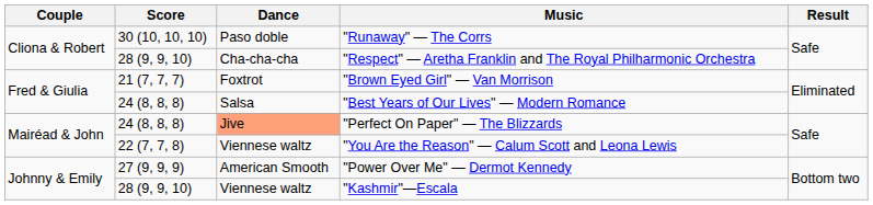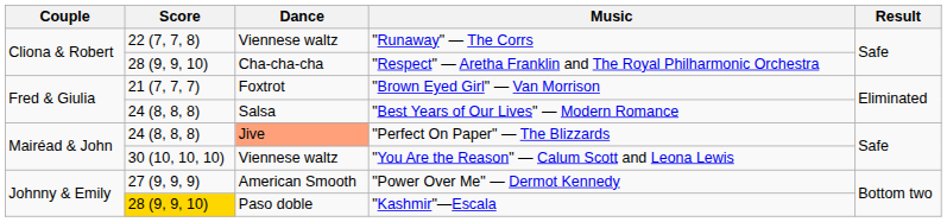"Runaway" — The Corrs | Score: 30 (10, 10, 10) -> 22 (7, 7, 8)
"Runaway" — The Corrs | Dance: Paso doble -> Viennese waltz
"You Are the Reason" — Calum Scott and Leona Lewis | Score: 22 (7, 7, 8) -> 30 (10, 10, 10)
"Kashmir"—Escala | Score: no background -> gold background
"Kashmir"—Escala | Dance: Viennese waltz -> Paso doble
